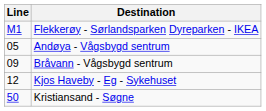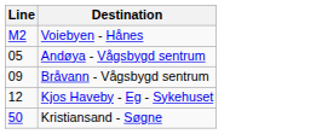- row: M1 | Flekkerøy - Sørlandsparken Dyreparken - IKEA
+ row: M2 | Voiebyen - Hånes
